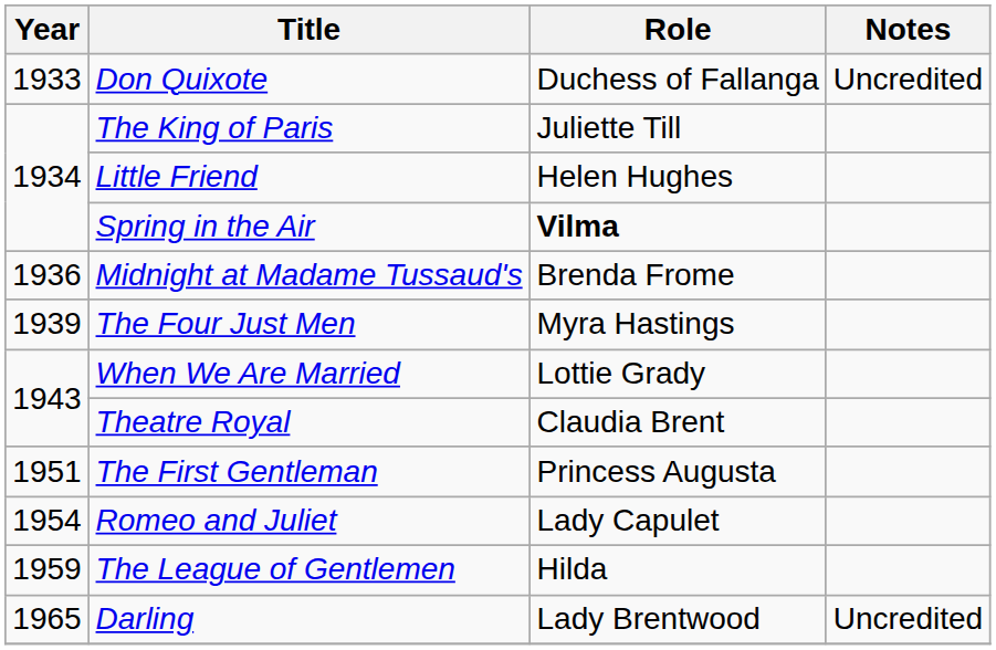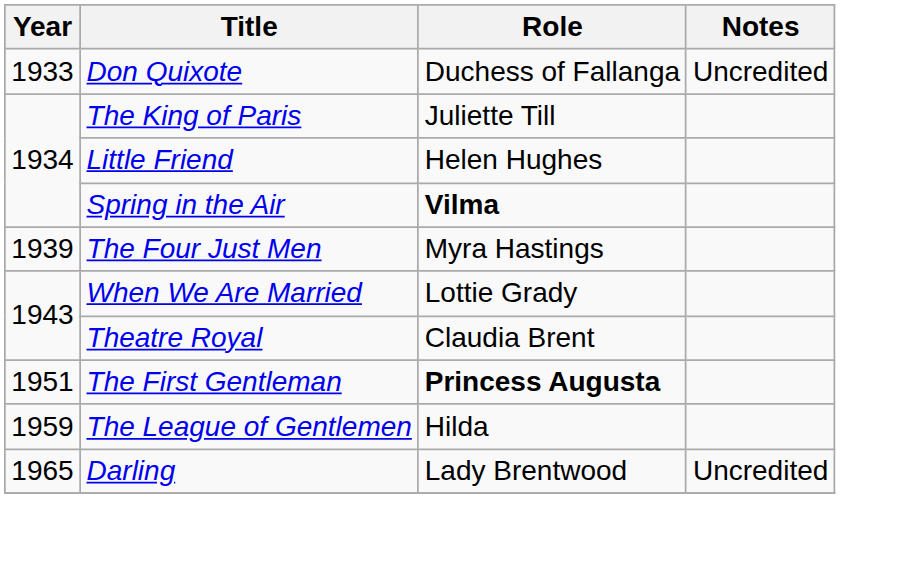- row: 1936 | Midnight at Madame Tussaud's | Brenda Frome
The First Gentleman | Role: normal -> bold
- row: 1954 | Romeo and Juliet | Lady Capulet
